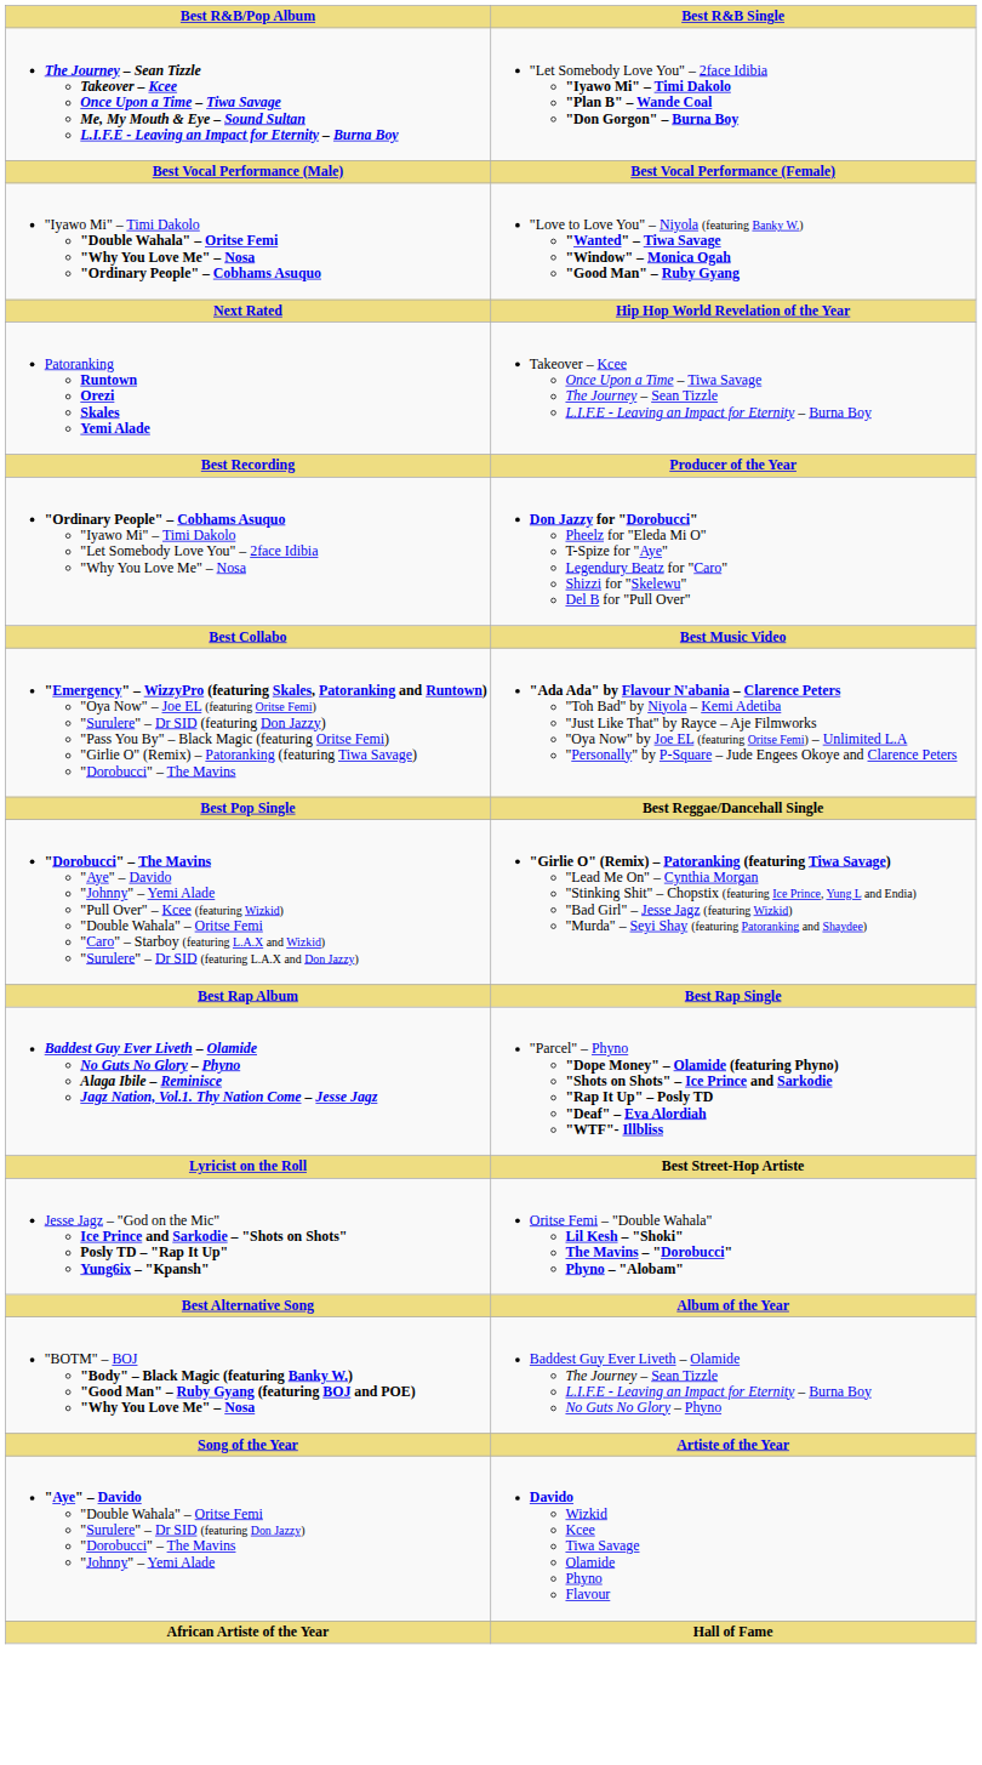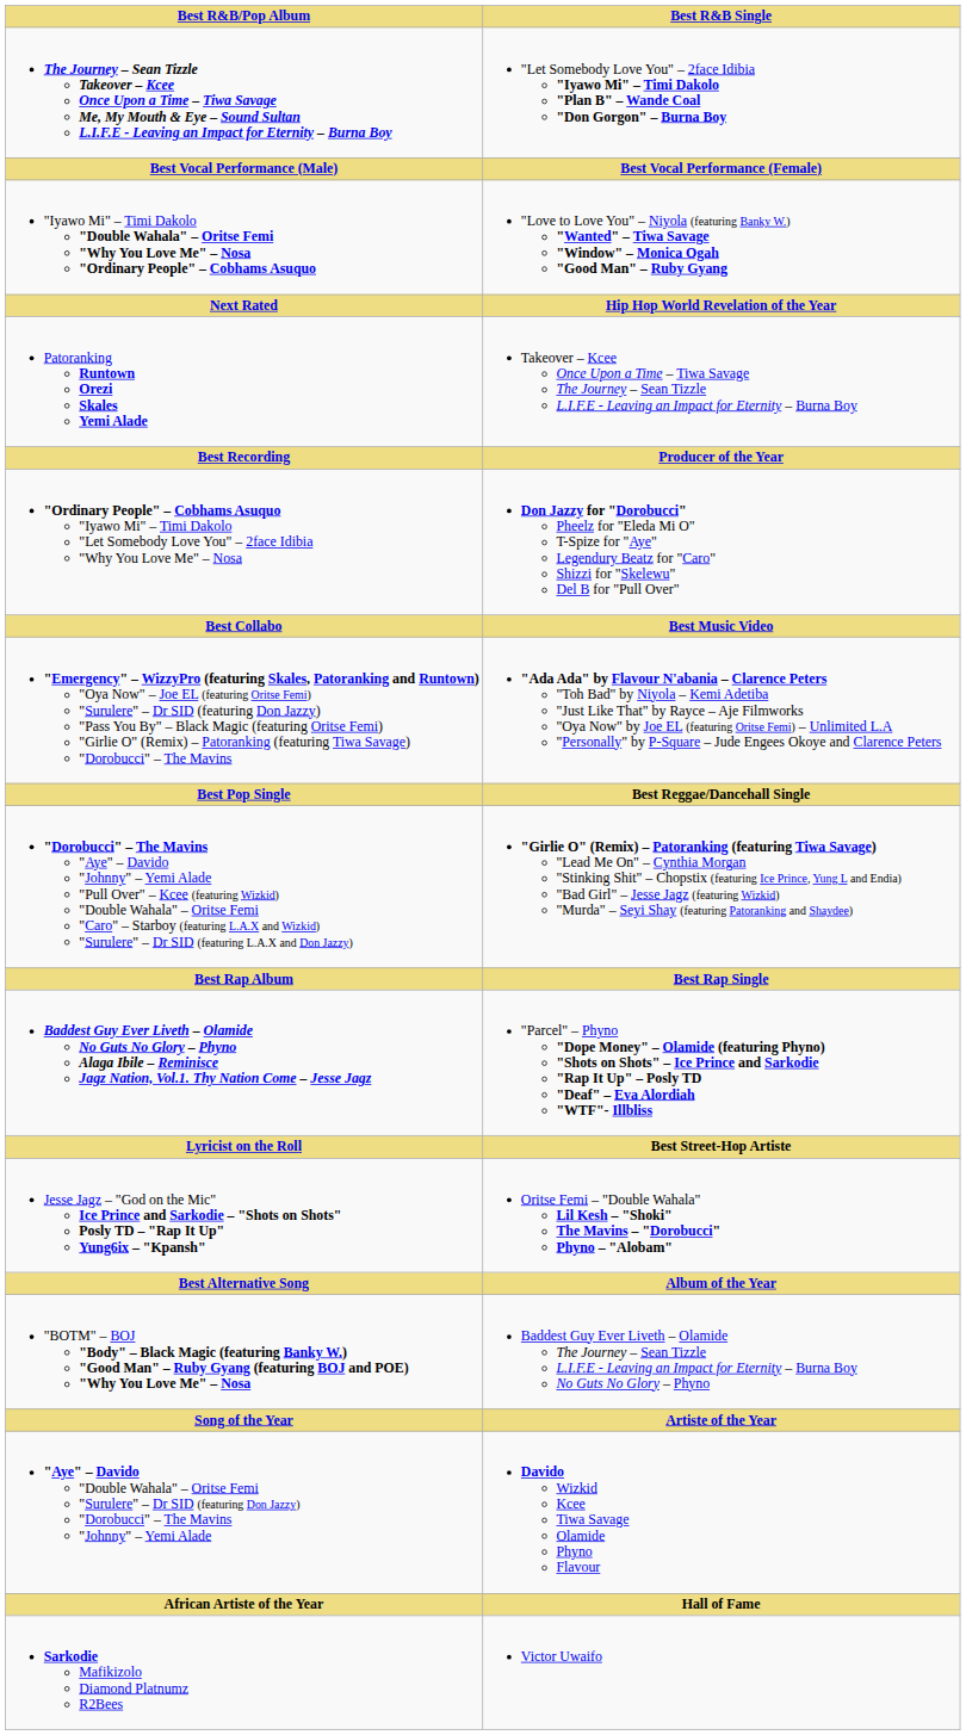+ row: Sarkodie Mafikizolo Diamond Platnumz R2Bees | Victor Uwaifo
